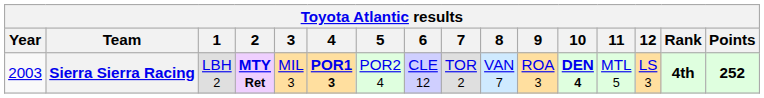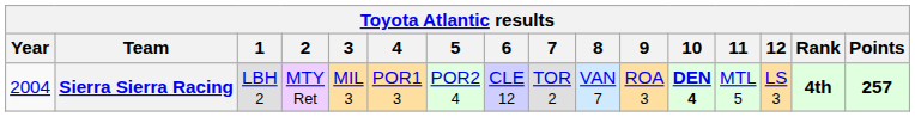Sierra Sierra Racing | Year: 2003 -> 2004
Sierra Sierra Racing | 2: bold -> normal
Sierra Sierra Racing | 4: bold -> normal
Sierra Sierra Racing | Points: 252 -> 257
